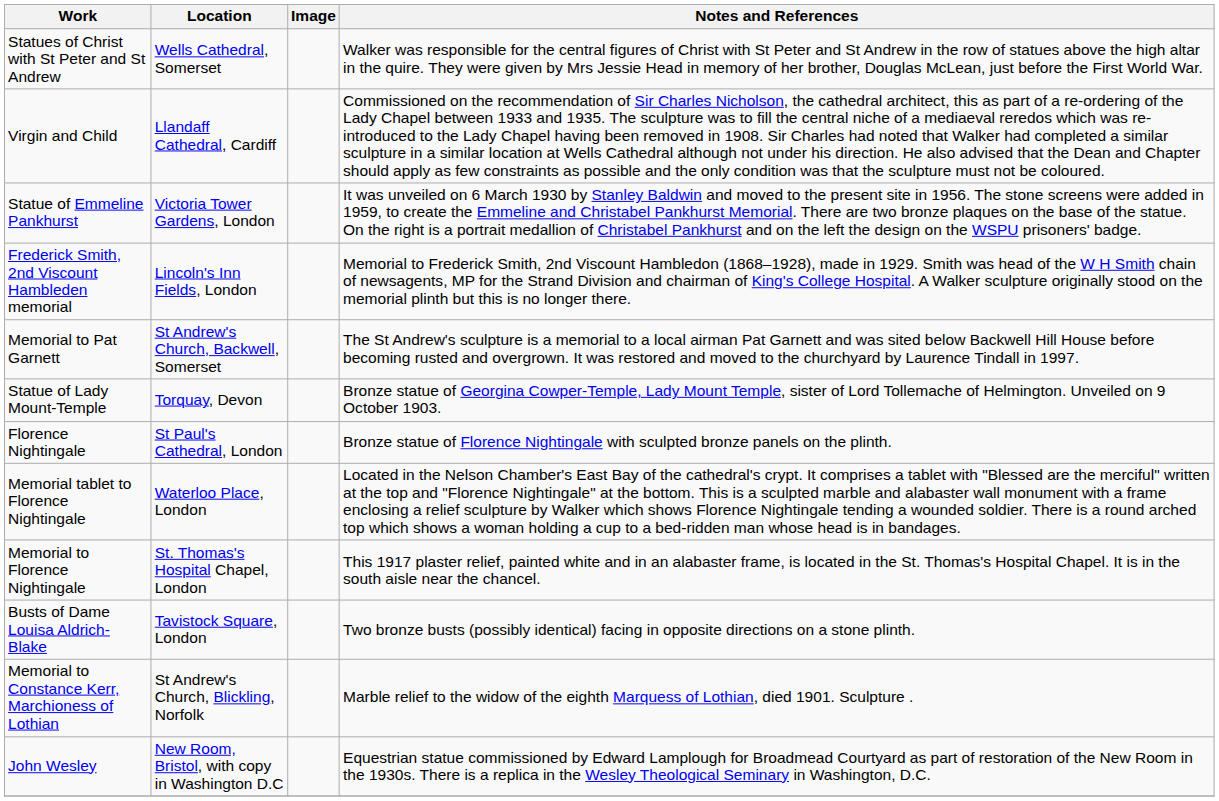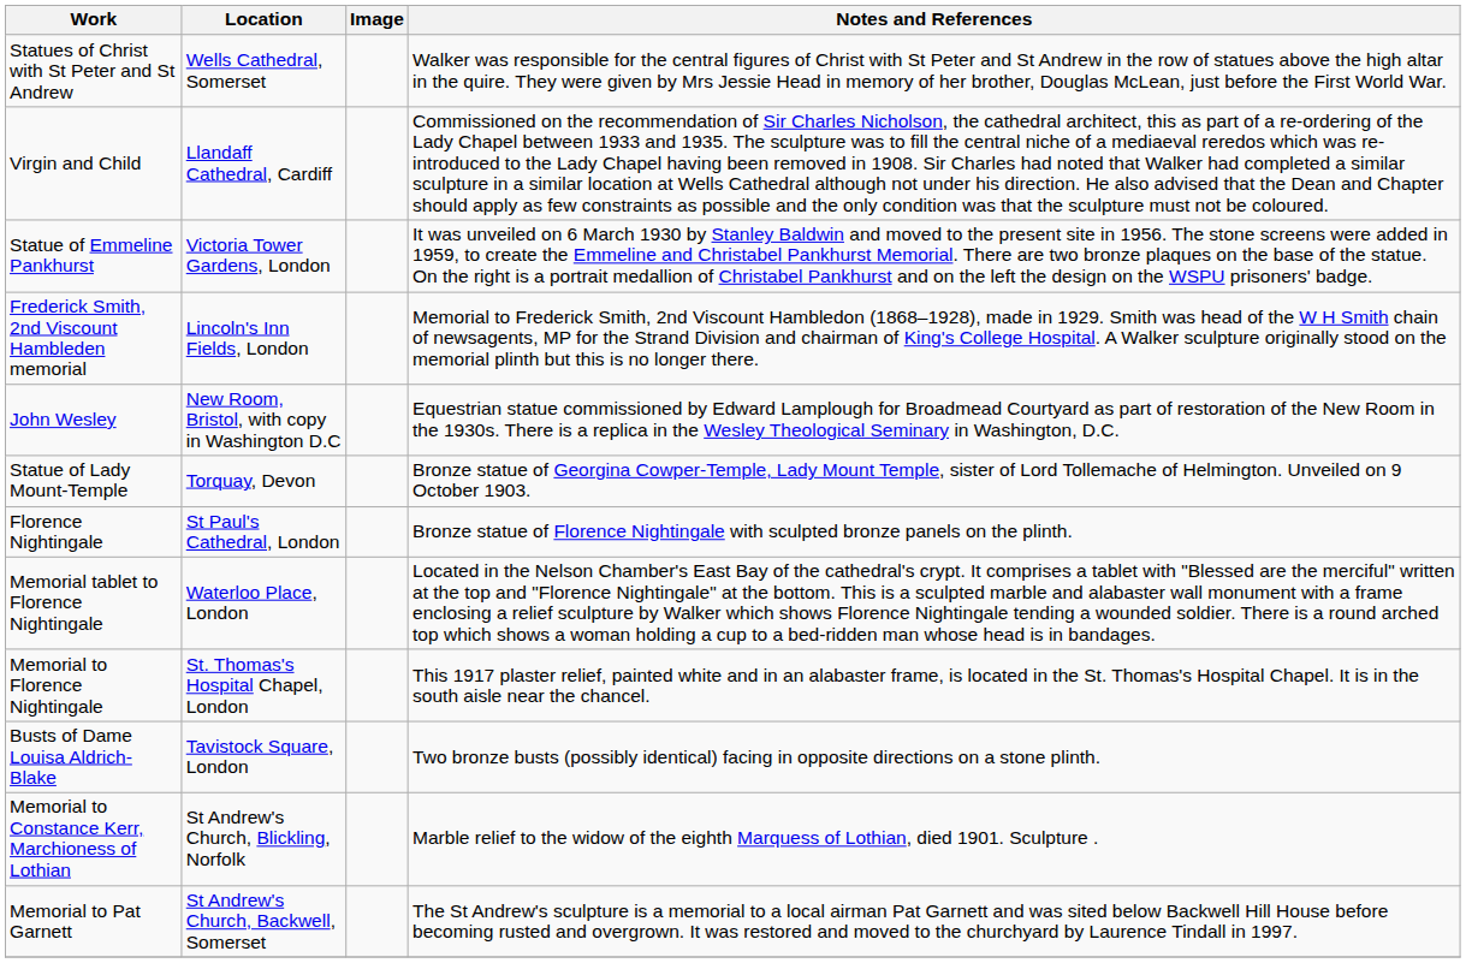rows swapped: John Wesley <-> Memorial to Pat Garnett
